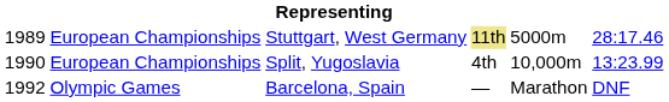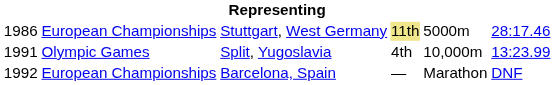Stuttgart, West Germany | column 1: 1989 -> 1986
Split, Yugoslavia | column 1: 1990 -> 1991
Split, Yugoslavia | column 2: European Championships -> Olympic Games
Barcelona, Spain | column 2: Olympic Games -> European Championships
